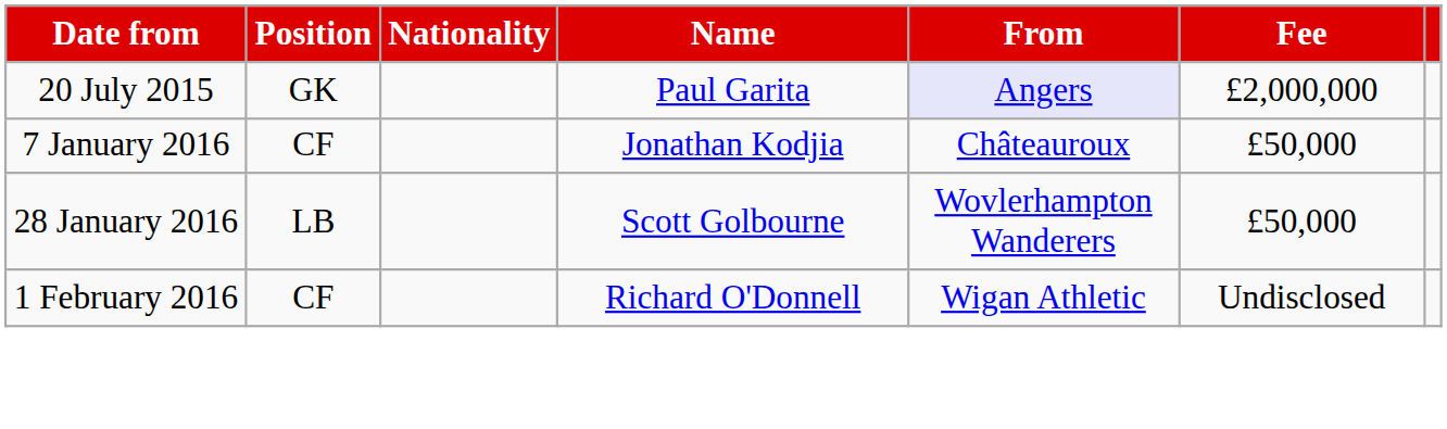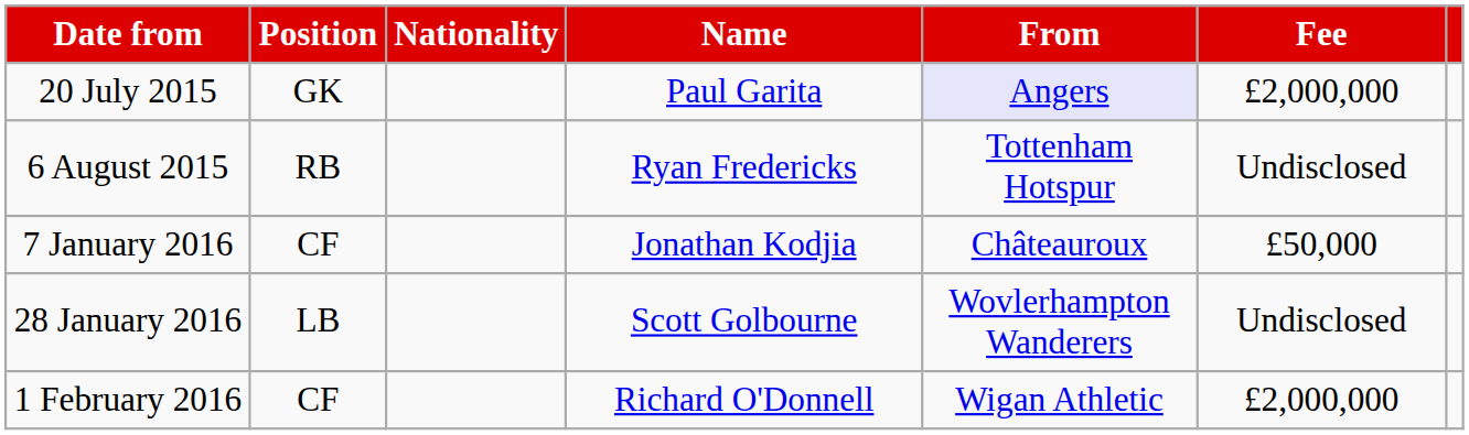+ row: 6 August 2015 | RB | Ryan Fredericks | Tottenham Hotspur | Undisclosed
28 January 2016 | Fee: £50,000 -> Undisclosed
1 February 2016 | Fee: Undisclosed -> £2,000,000
